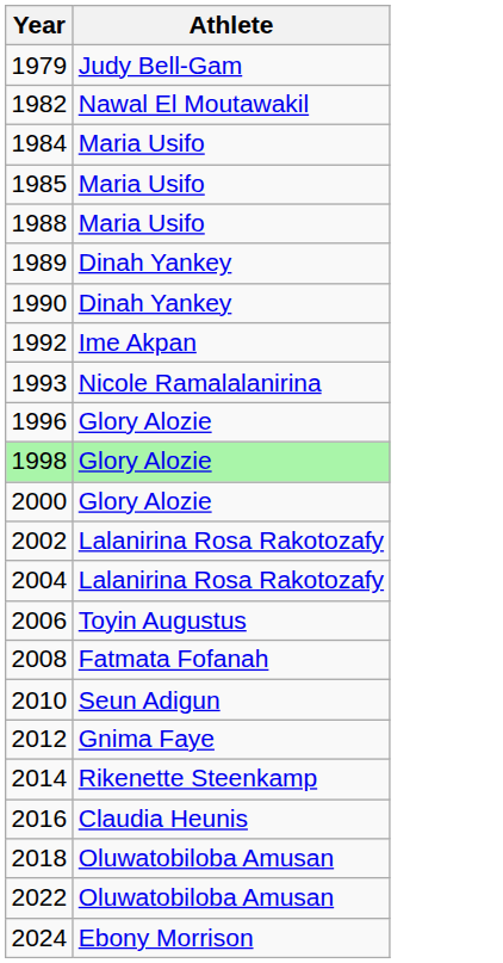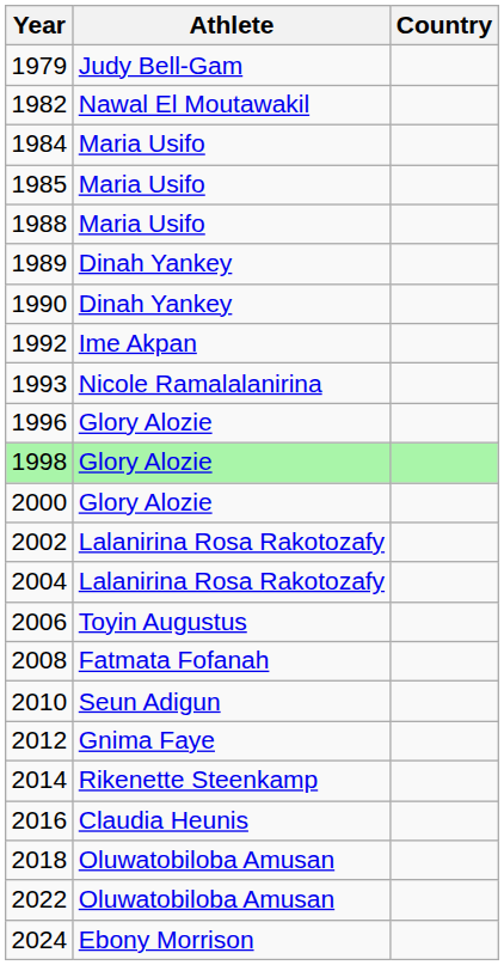+ column: Country
